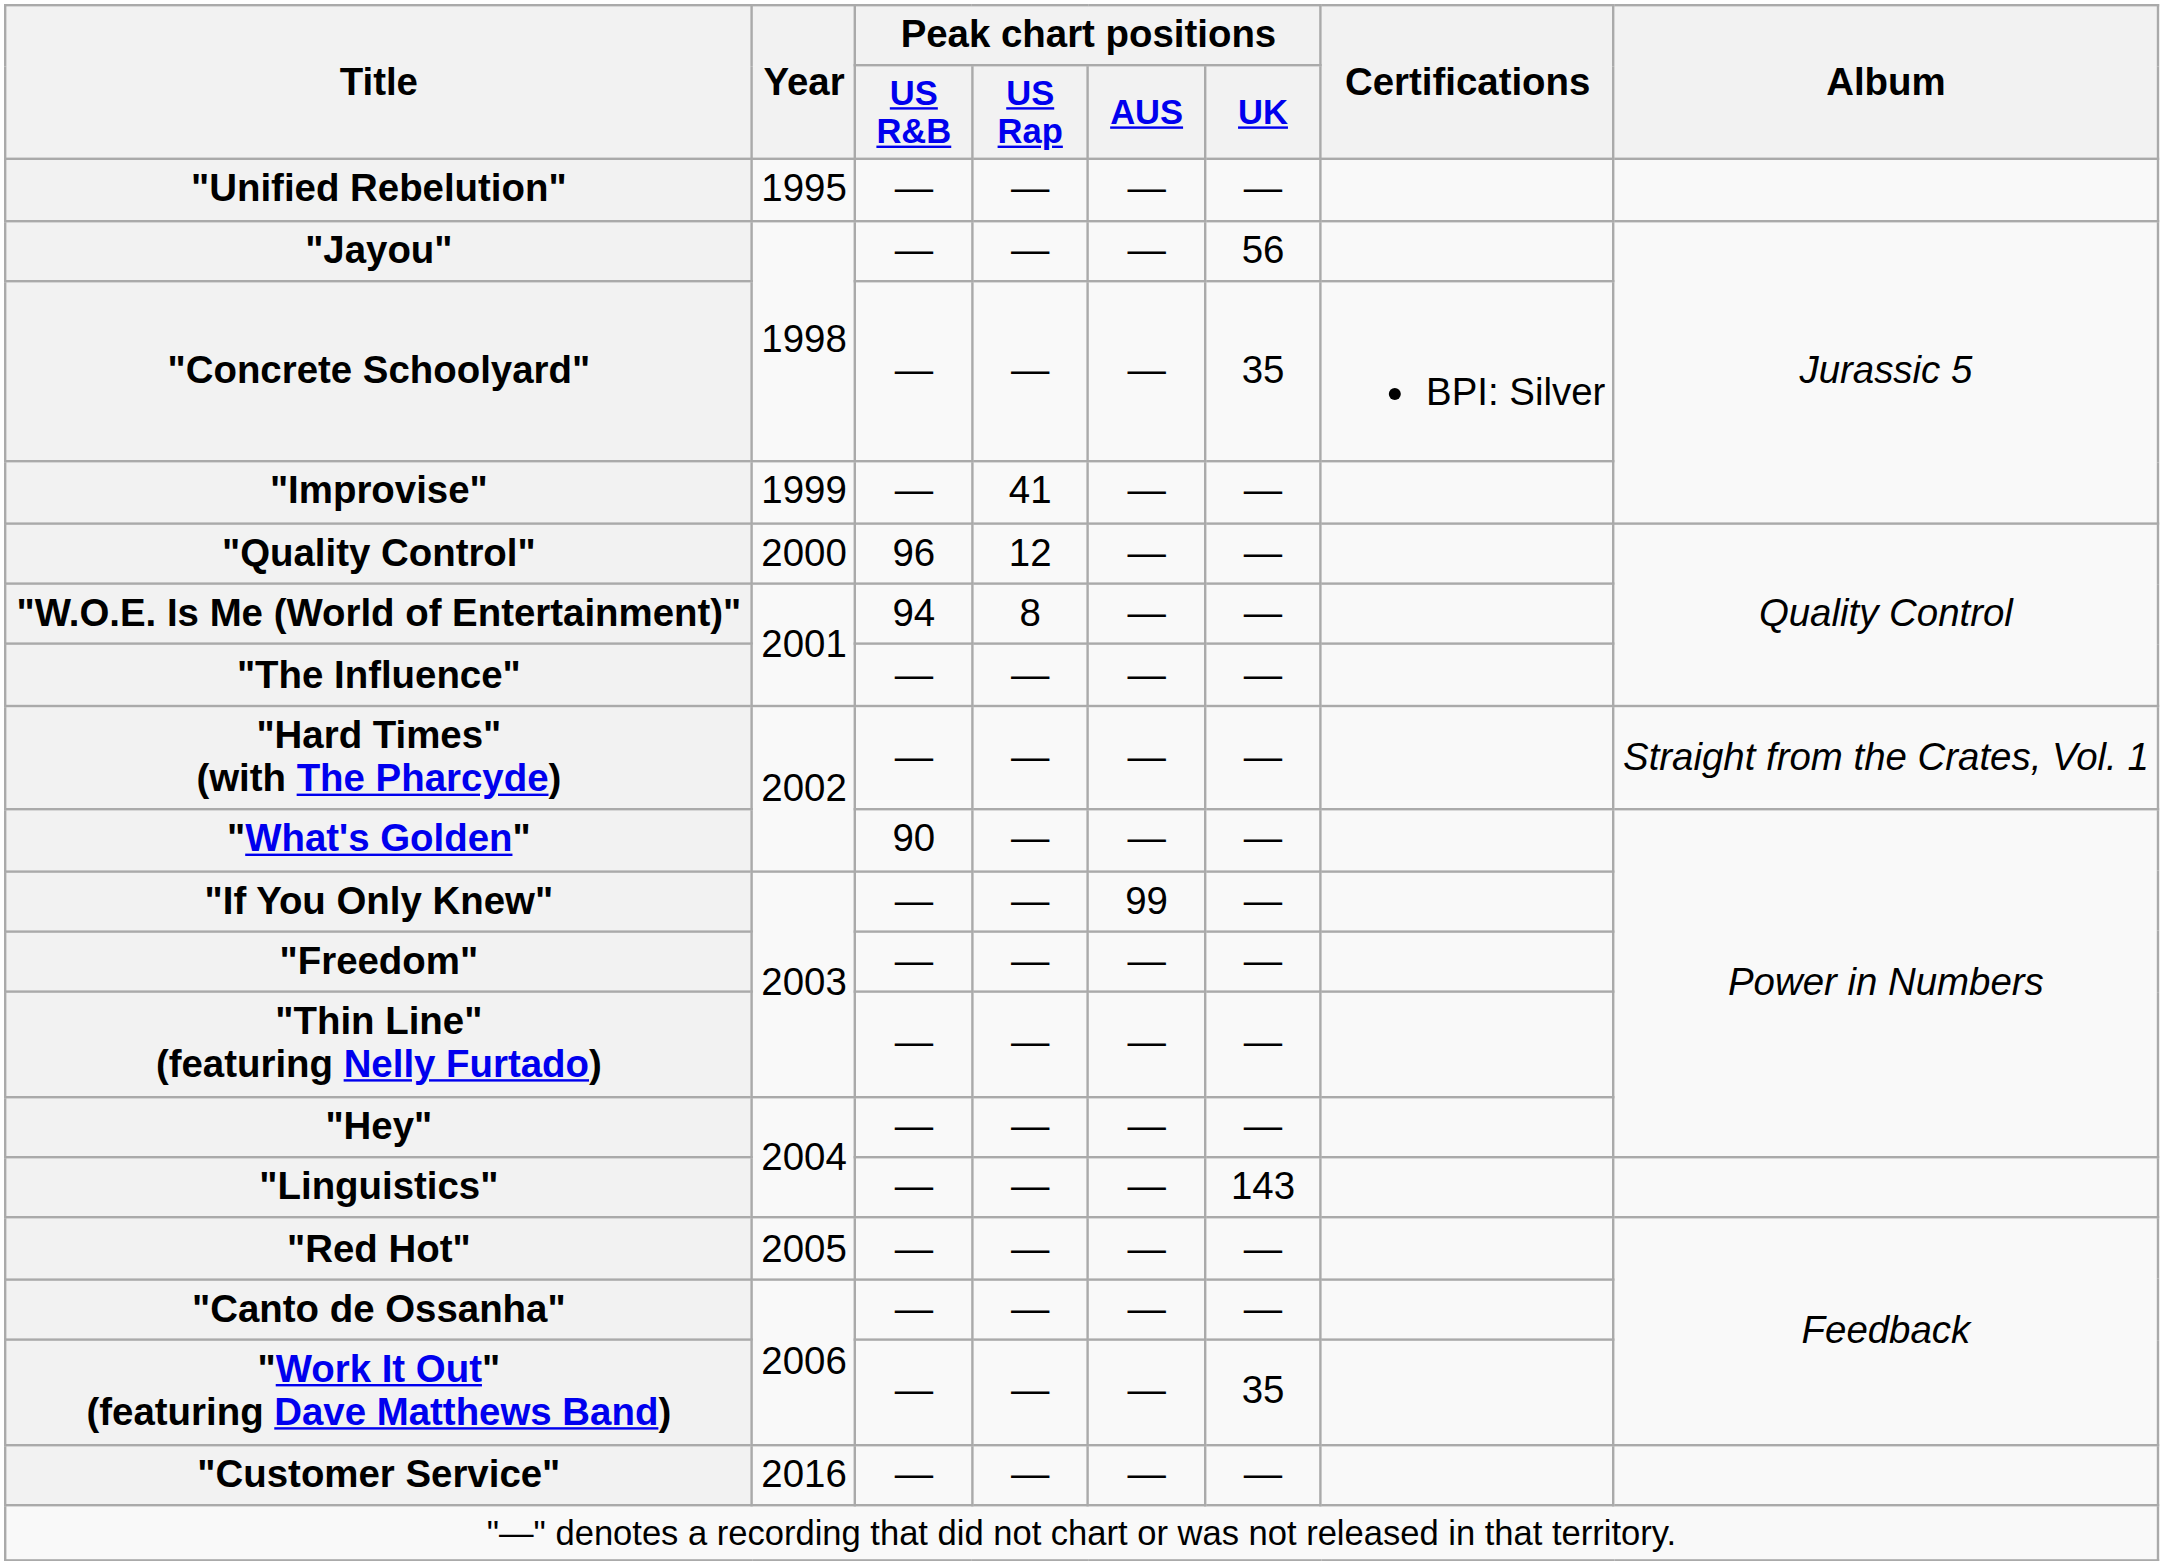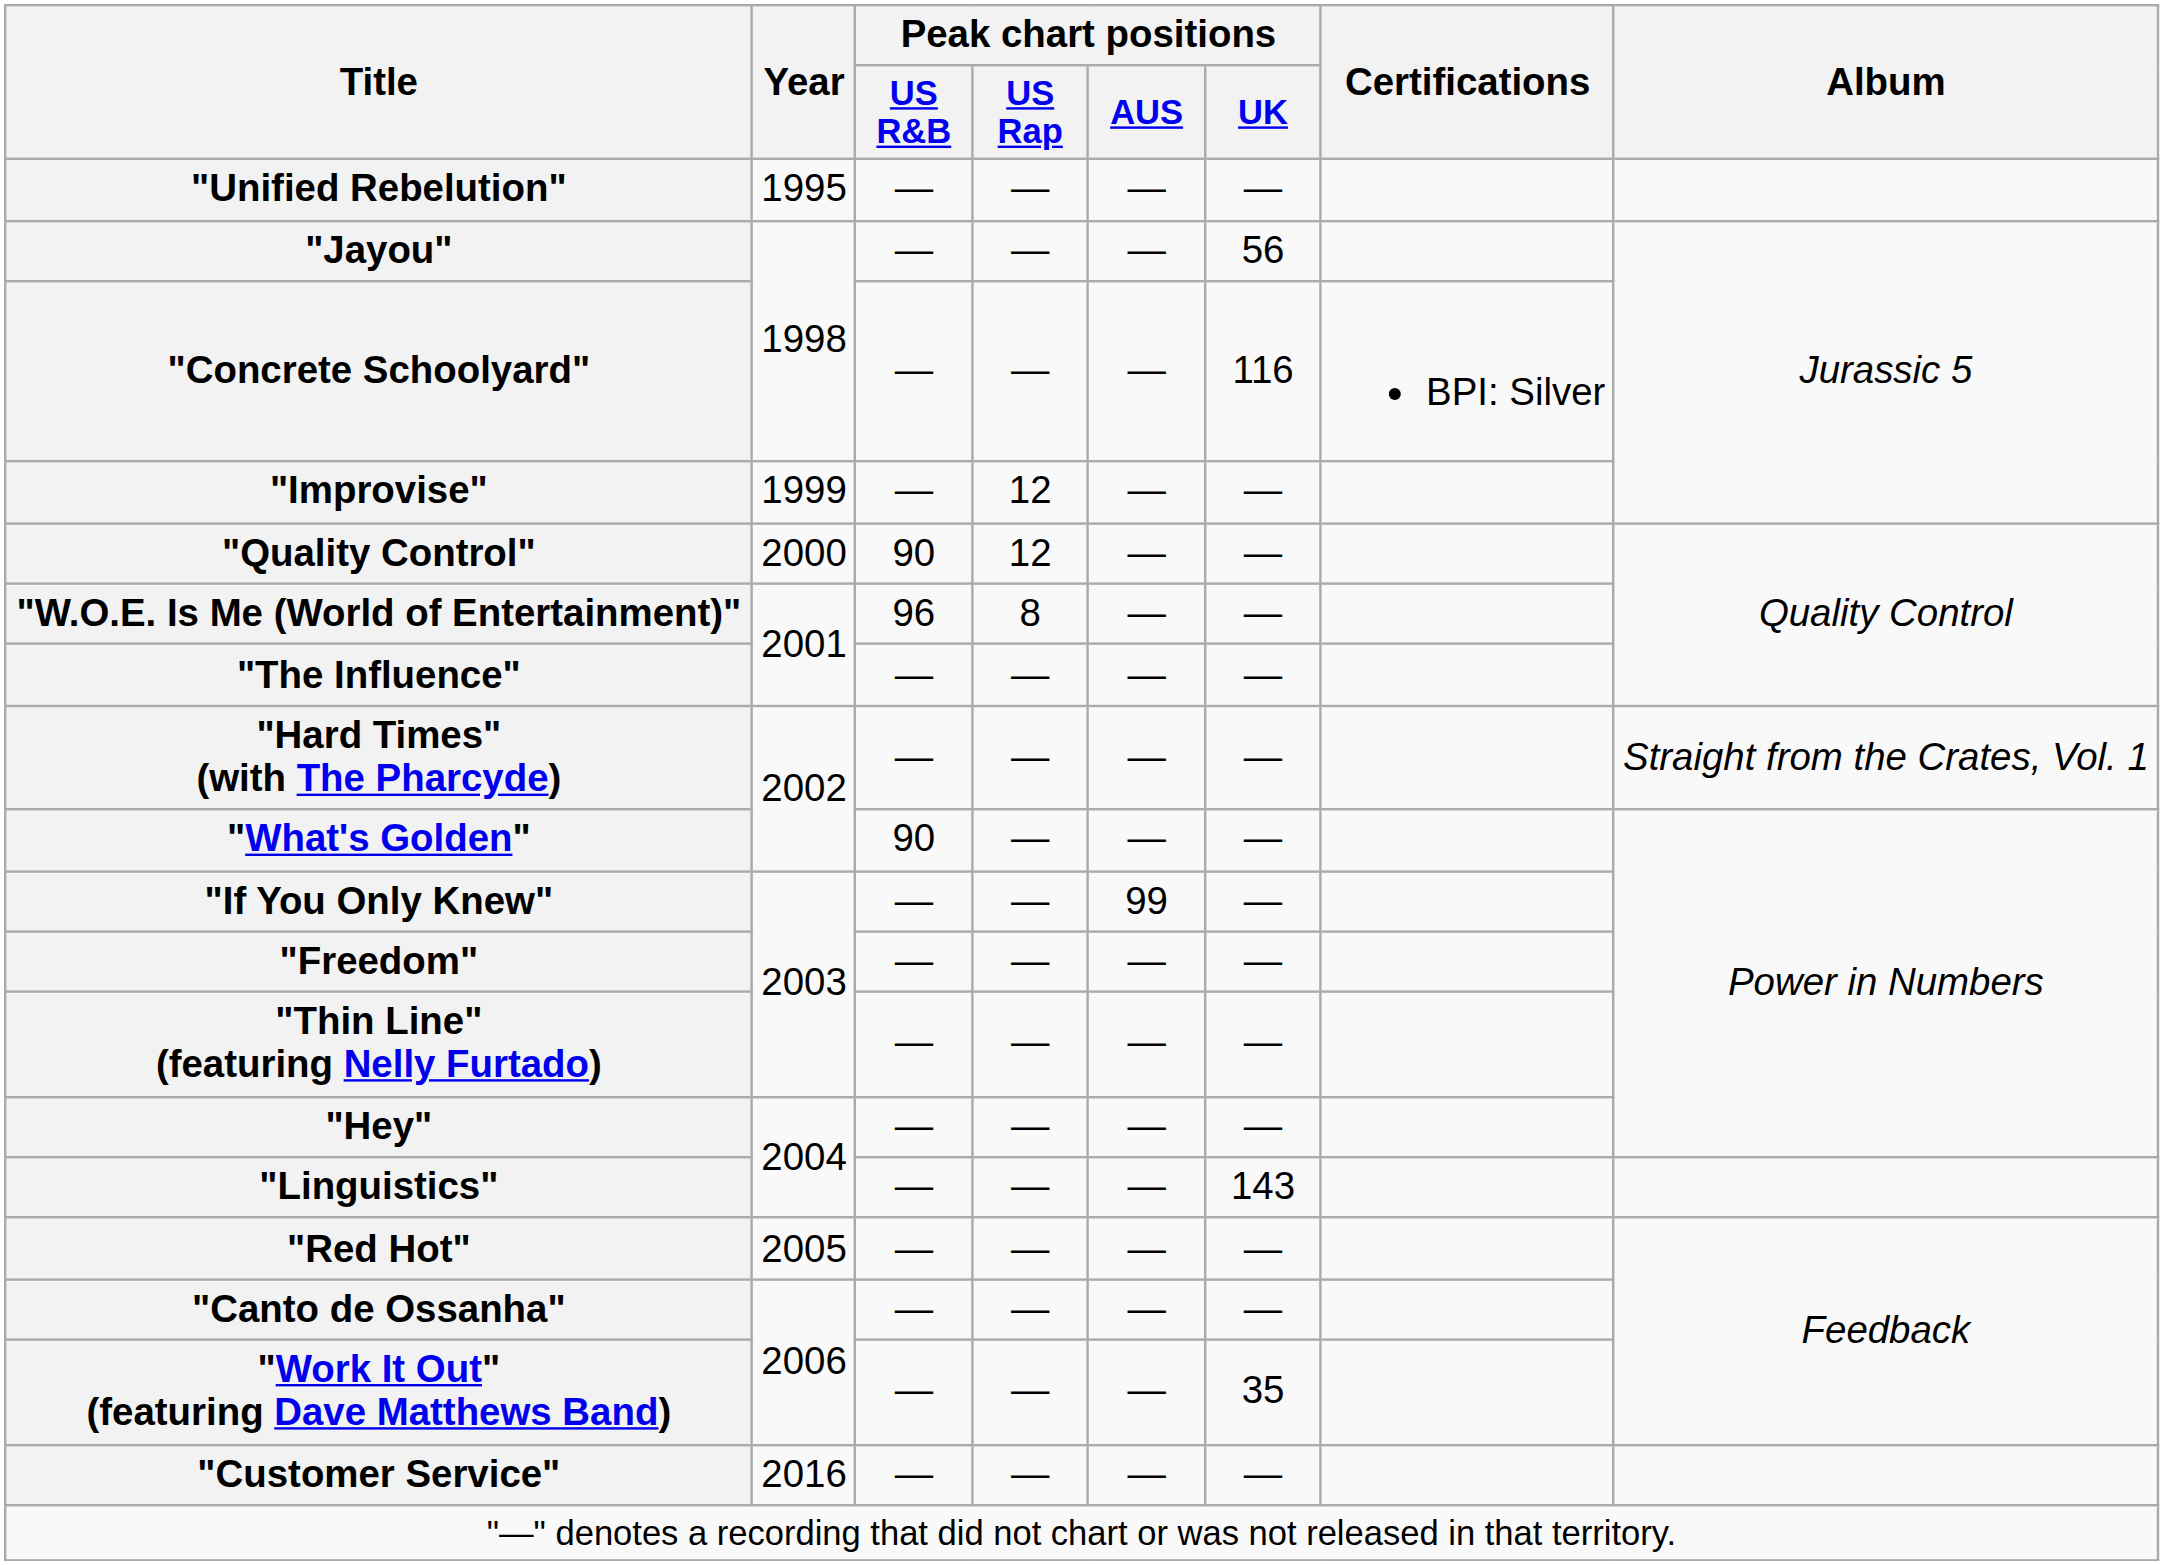"Concrete Schoolyard" | Peak chart positions / UK: 35 -> 116
"Improvise" | Peak chart positions / US Rap: 41 -> 12
"Quality Control" | Peak chart positions / US R&B: 96 -> 90
"W.O.E. Is Me (World of Entertainment)" | Peak chart positions / US R&B: 94 -> 96
